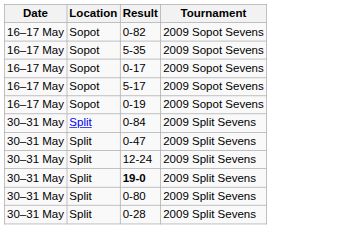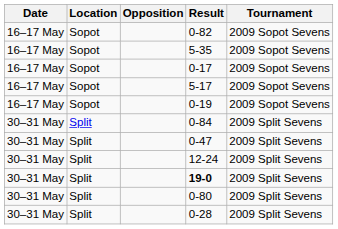+ column: Opposition
